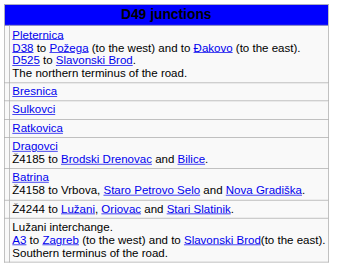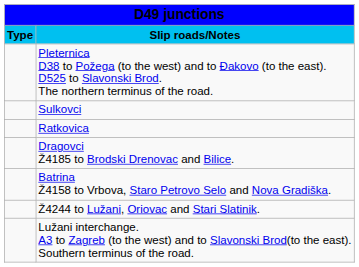+ row: Type | Slip roads/Notes
- row: Bresnica
